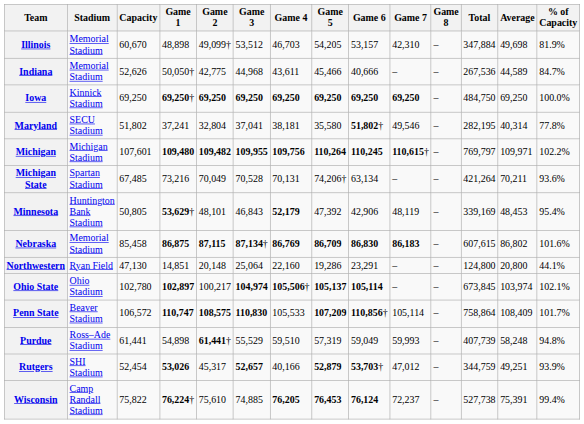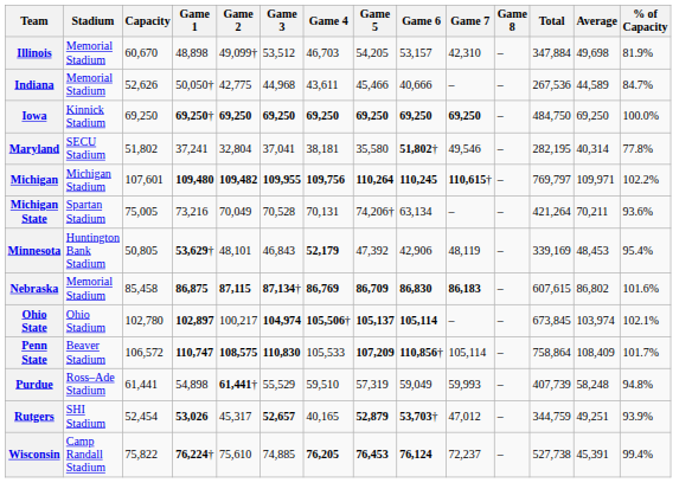Michigan State | Capacity: 67,485 -> 75,005
- row: Northwestern | Ryan Field | 47,130 | 14,851 | 20,148 | 25,064 | 22,160 | 19,286 | 23,291 | – | – | 124,800 | 20,800 | 44.1%
Rutgers | Game 4: 40,166 -> 40,165
Wisconsin | Average: 75,391 -> 45,391
